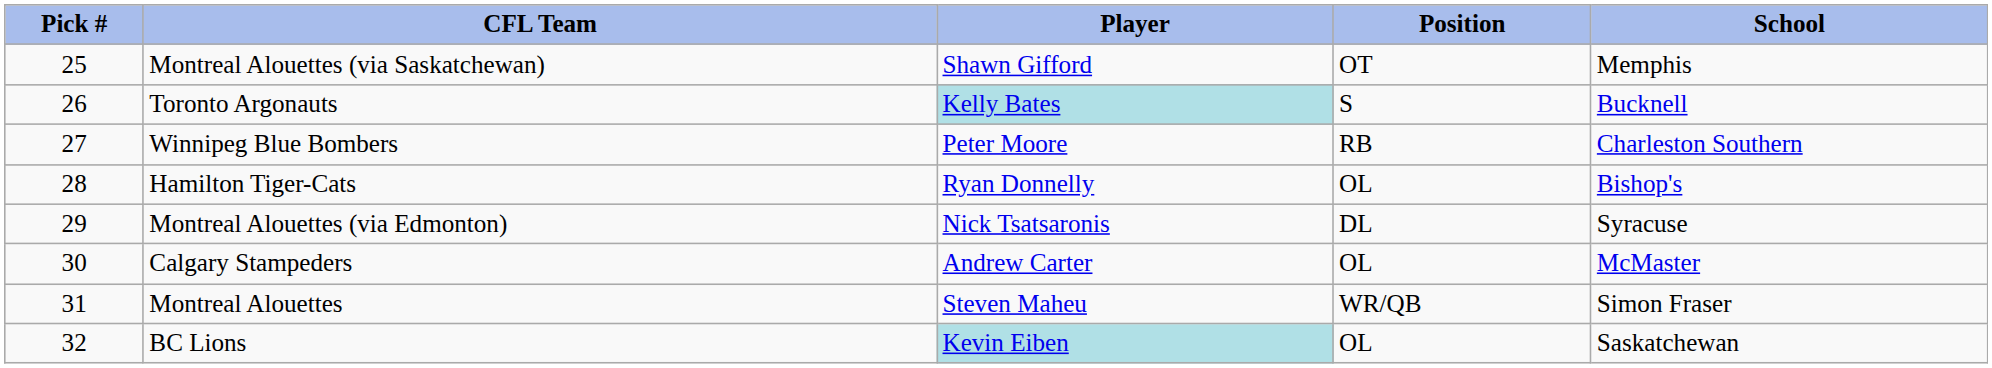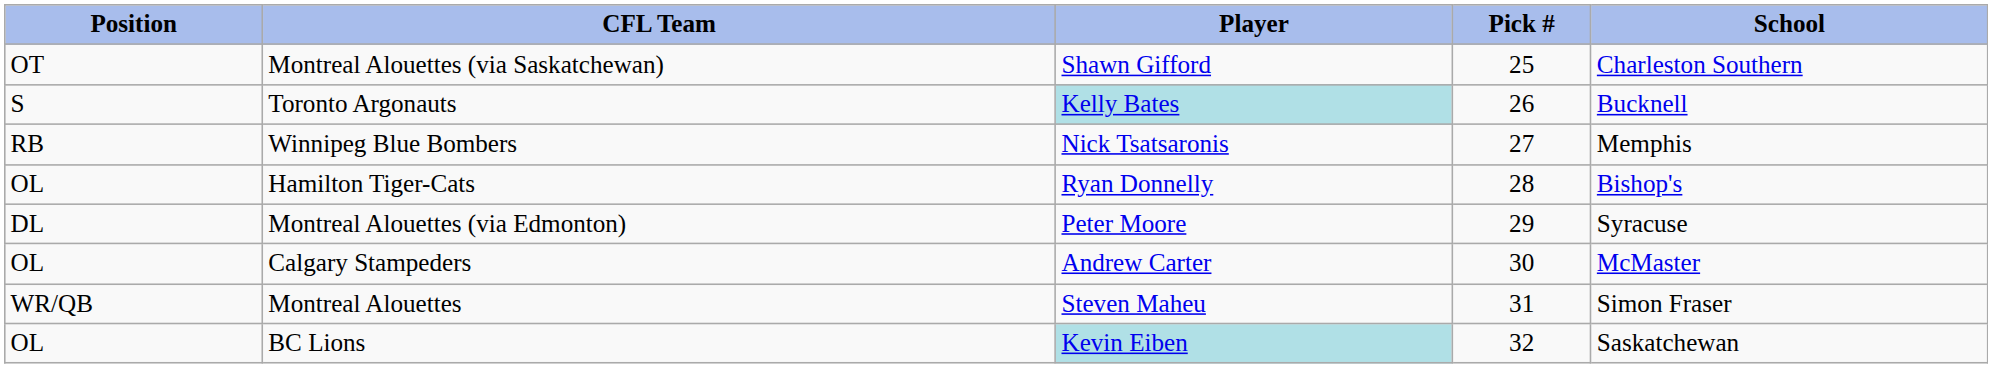columns swapped: Pick # <-> Position
Montreal Alouettes (via Saskatchewan) | School: Memphis -> Charleston Southern
Winnipeg Blue Bombers | Player: Peter Moore -> Nick Tsatsaronis
Winnipeg Blue Bombers | School: Charleston Southern -> Memphis
Montreal Alouettes (via Edmonton) | Player: Nick Tsatsaronis -> Peter Moore
